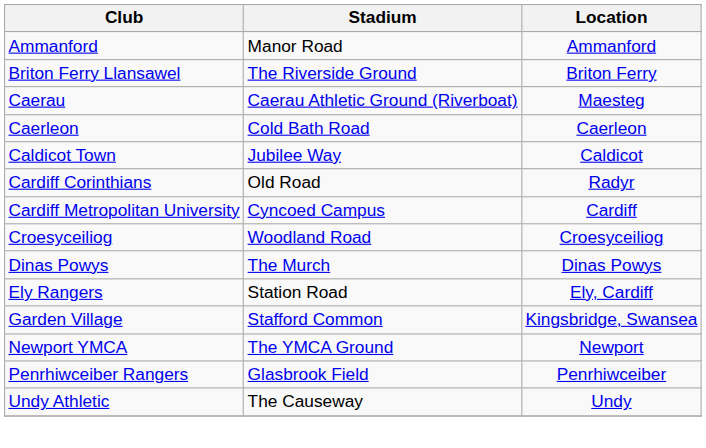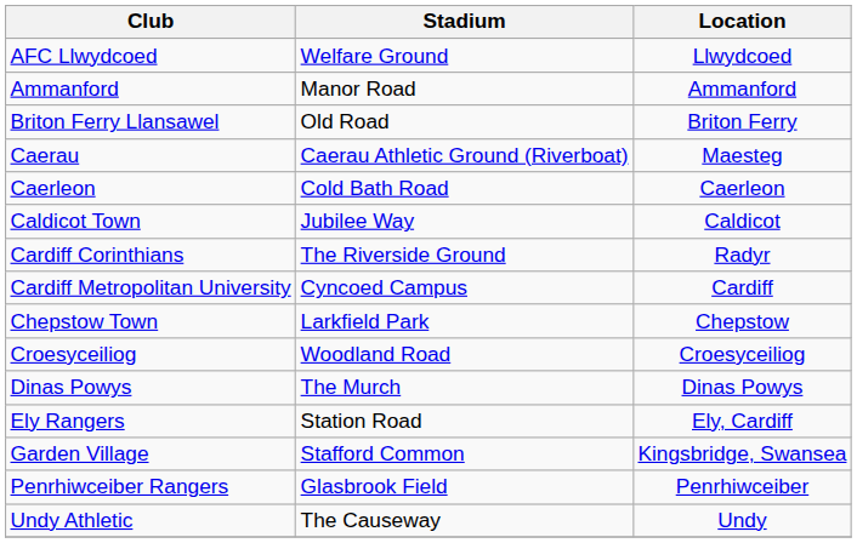+ row: AFC Llwydcoed | Welfare Ground | Llwydcoed
Briton Ferry Llansawel | Stadium: The Riverside Ground -> Old Road
Cardiff Corinthians | Stadium: Old Road -> The Riverside Ground
+ row: Chepstow Town | Larkfield Park | Chepstow
- row: Newport YMCA | The YMCA Ground | Newport
